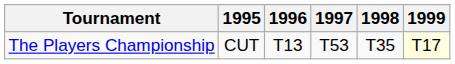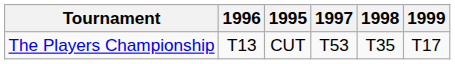columns swapped: 1995 <-> 1996
The Players Championship | 1999: lightyellow background -> no background
